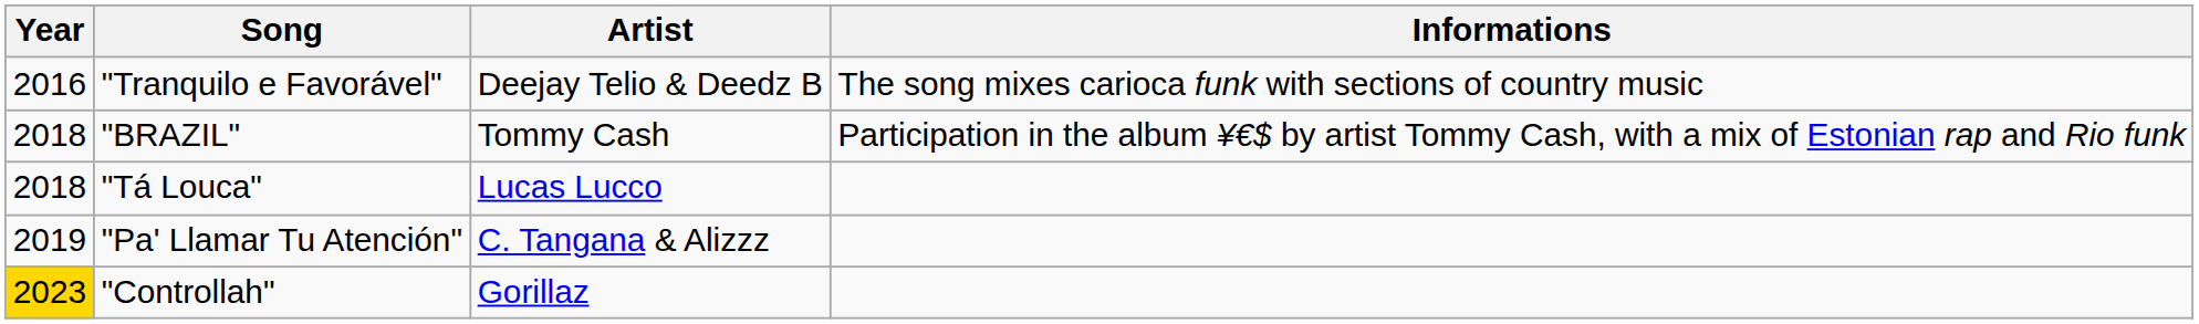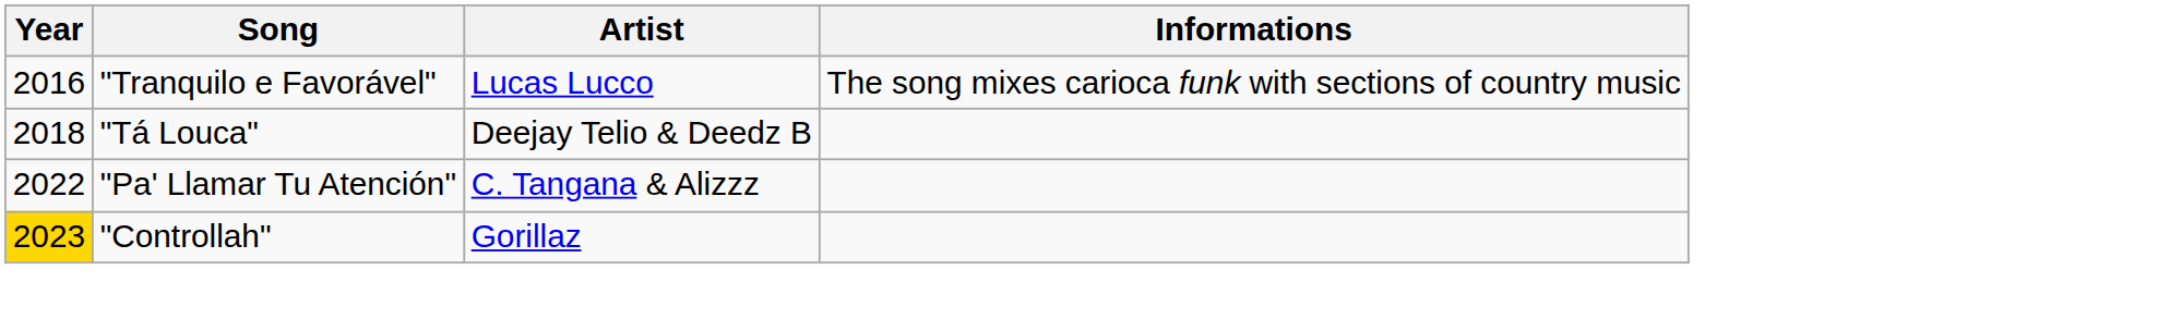"Tranquilo e Favorável" | Artist: Deejay Telio & Deedz B -> Lucas Lucco
- row: 2018 | "BRAZIL" | Tommy Cash | Participation in the album ¥€$ by artist Tommy Cash, with a mix of Estonian rap and Rio funk
"Tá Louca" | Artist: Lucas Lucco -> Deejay Telio & Deedz B
"Pa' Llamar Tu Atención" | Year: 2019 -> 2022
